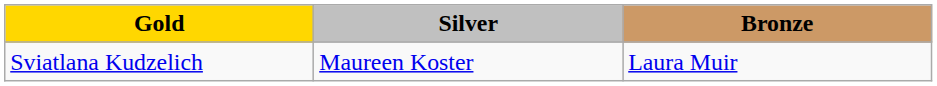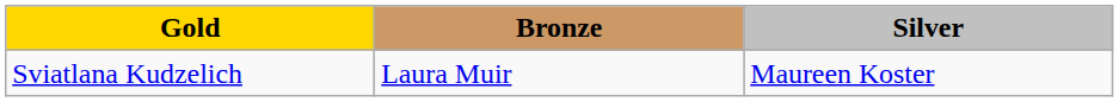columns swapped: Silver <-> Bronze
